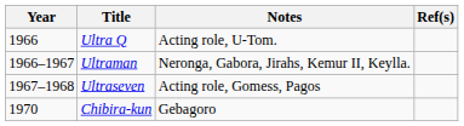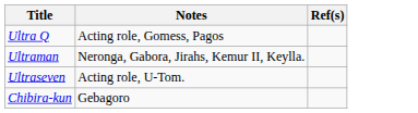- column: Year | 1966 | 1966–1967 | 1967–1968 | 1970
Ultra Q | Notes: Acting role, U-Tom. -> Acting role, Gomess, Pagos
Ultraseven | Notes: Acting role, Gomess, Pagos -> Acting role, U-Tom.
